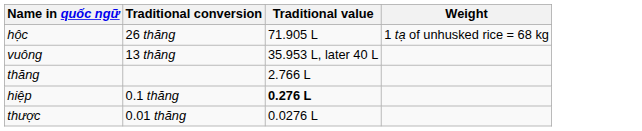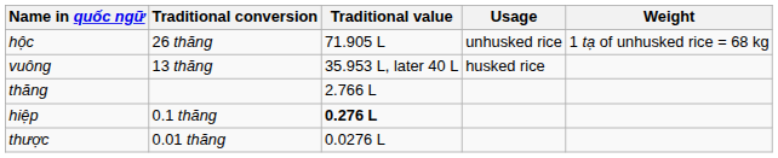+ column: Usage | unhusked rice | husked rice
